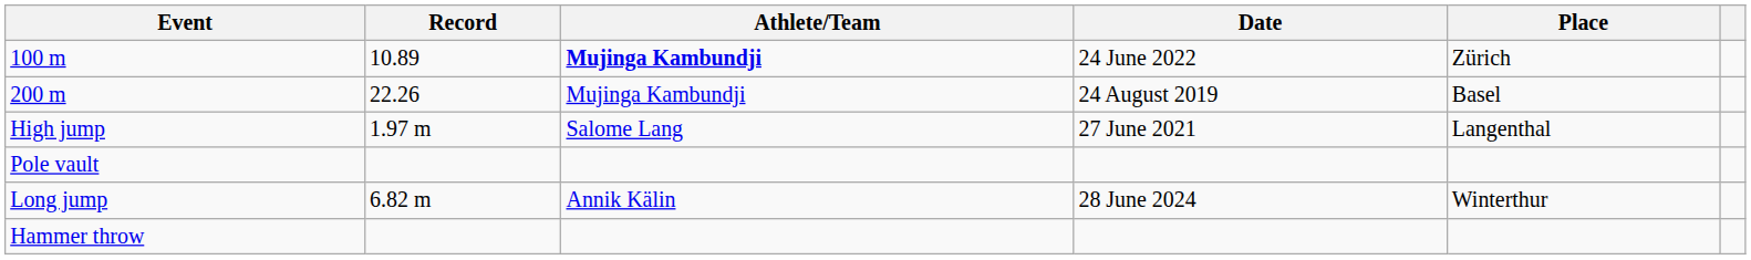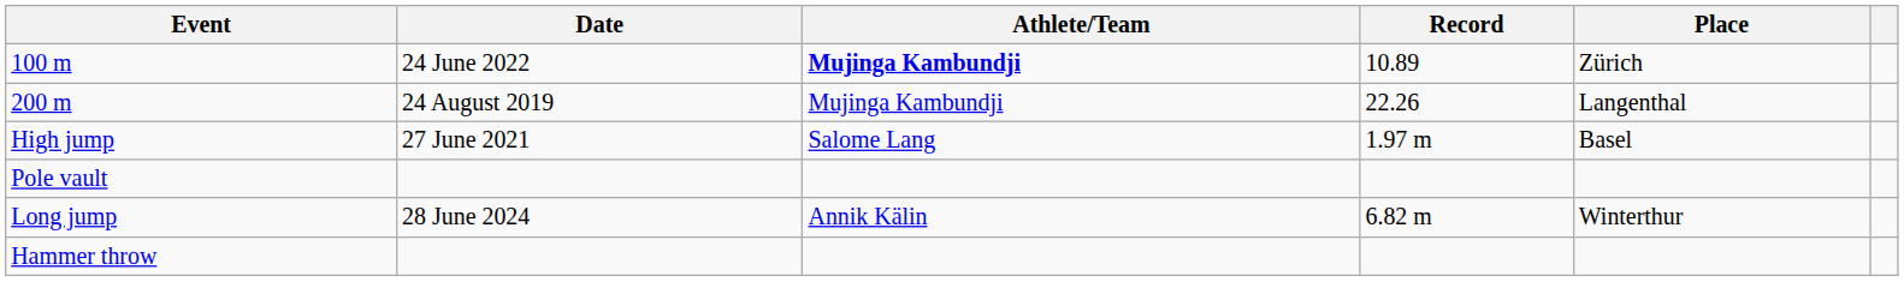columns swapped: Record <-> Date
200 m | Place: Basel -> Langenthal
High jump | Place: Langenthal -> Basel
